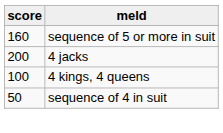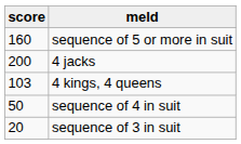4 kings, 4 queens | score: 100 -> 103
+ row: 20 | sequence of 3 in suit
